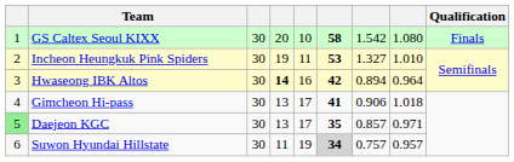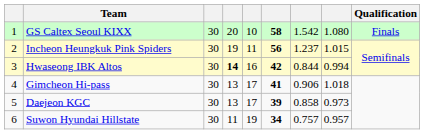Incheon Heungkuk Pink Spiders | column 6: 53 -> 56
Incheon Heungkuk Pink Spiders | column 7: 1.327 -> 1.237
Incheon Heungkuk Pink Spiders | column 8: 1.010 -> 1.015
Hwaseong IBK Altos | column 7: 0.894 -> 0.844
Hwaseong IBK Altos | column 8: 0.964 -> 0.994
Daejeon KGC | column 1: lightgreen background -> no background
Daejeon KGC | column 6: 35 -> 39
Daejeon KGC | column 7: 0.857 -> 0.858
Daejeon KGC | column 8: 0.971 -> 0.973
Suwon Hyundai Hillstate | column 6: lightgrey background -> no background
